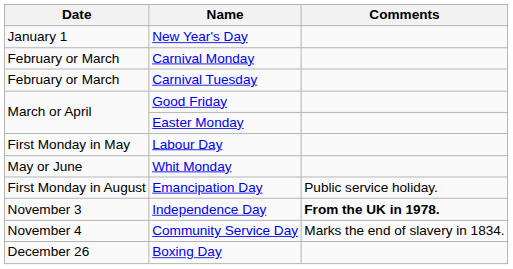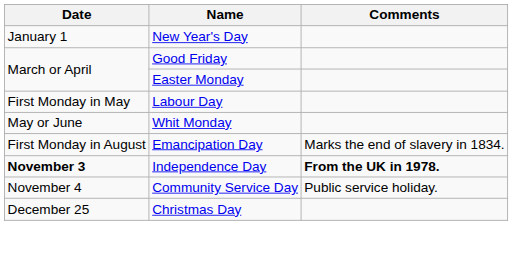- row: February or March | Carnival Monday
- row: February or March | Carnival Tuesday
Emancipation Day | Comments: Public service holiday. -> Marks the end of slavery in 1834.
Independence Day | Date: normal -> bold
Community Service Day | Comments: Marks the end of slavery in 1834. -> Public service holiday.
+ row: December 25 | Christmas Day
- row: December 26 | Boxing Day
